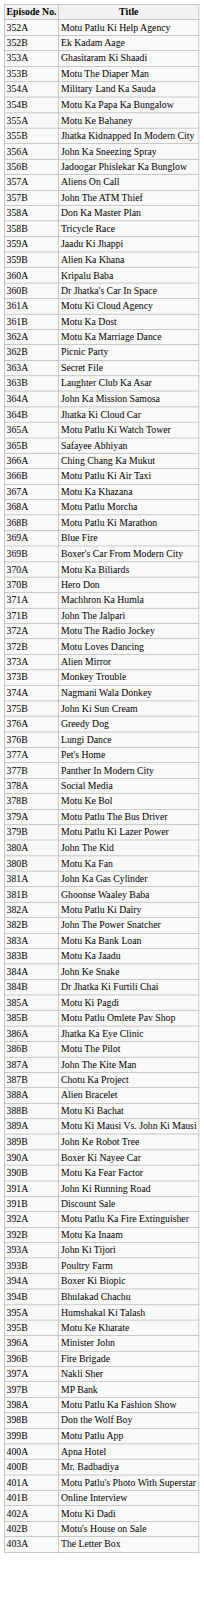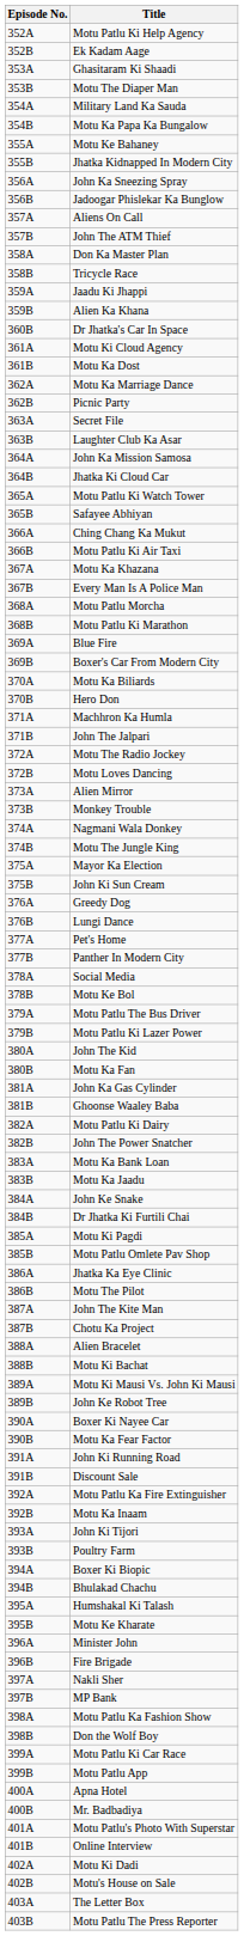- row: 360A | Kripalu Baba
+ row: 367B | Every Man Is A Police Man
+ row: 374B | Motu The Jungle King
+ row: 375A | Mayor Ka Election
+ row: 399A | Motu Patlu Ki Car Race
+ row: 403B | Motu Patlu The Press Reporter
